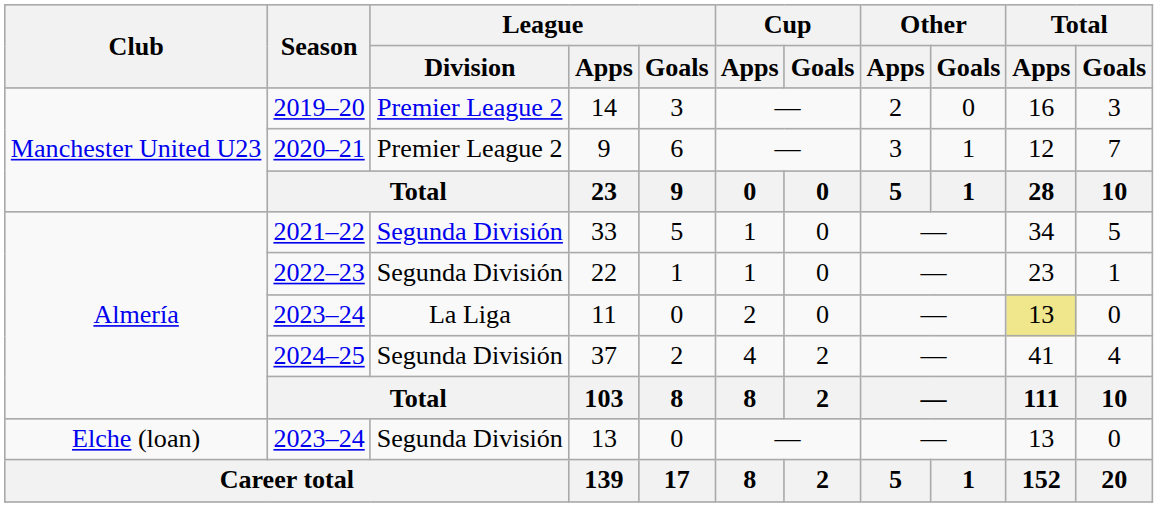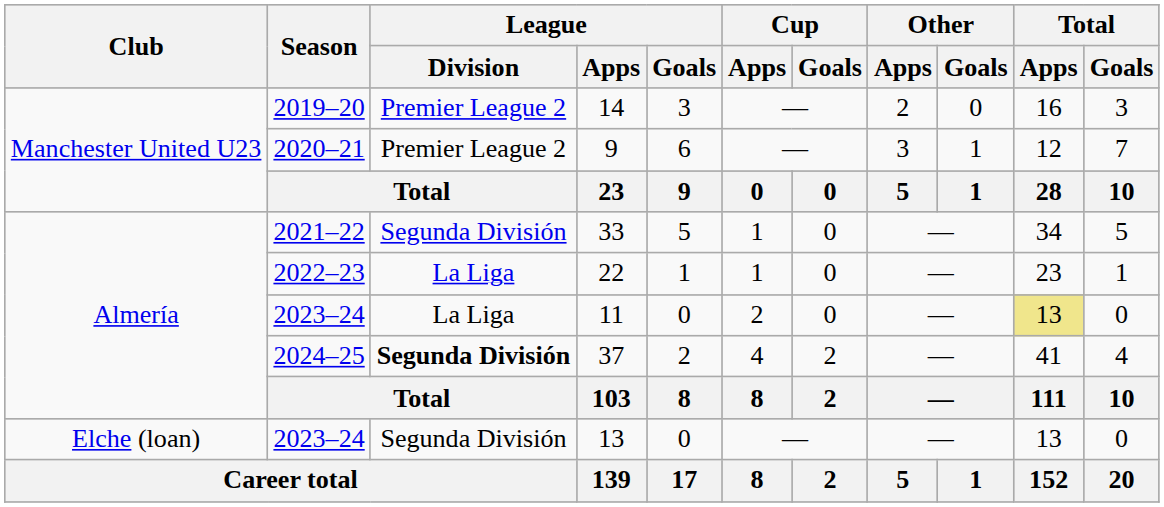22 | League / Division: Segunda División -> La Liga
37 | League / Division: normal -> bold
